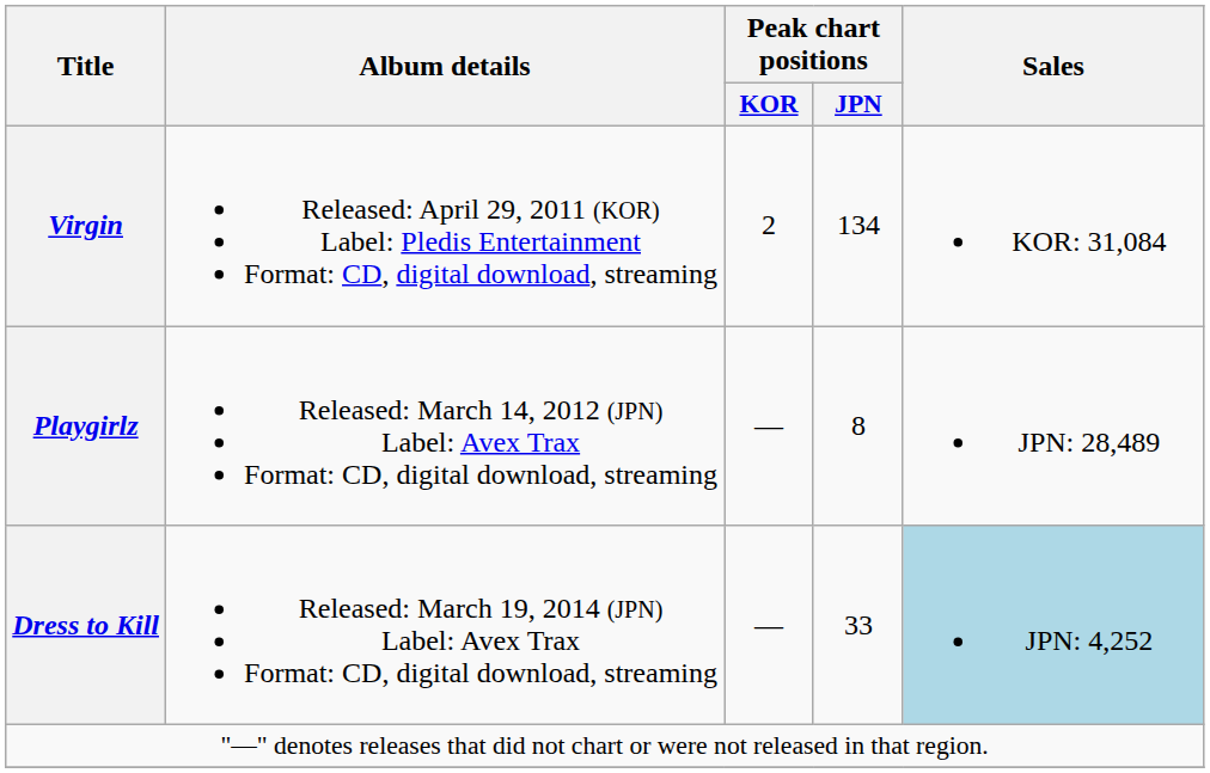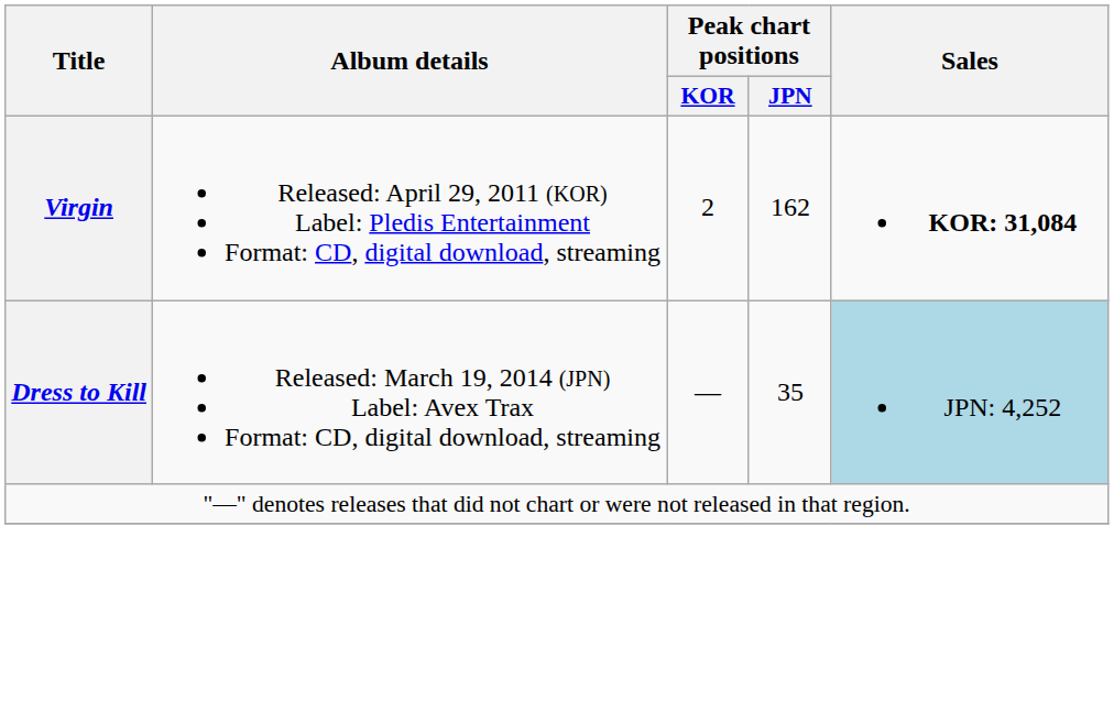Virgin | Peak chart positions / JPN: 134 -> 162
Virgin | Sales: normal -> bold
- row: Playgirlz | Released: March 14, 2012 (JPN) Label: Avex Trax Format: CD, digital download, streaming | — | 8 | JPN: 28,489
Dress to Kill | Peak chart positions / JPN: 33 -> 35
